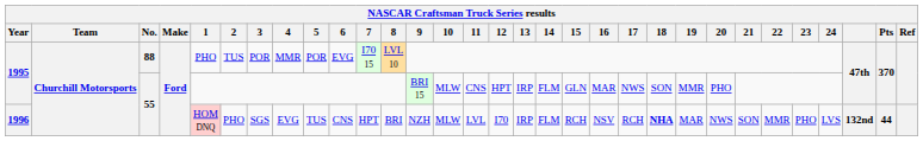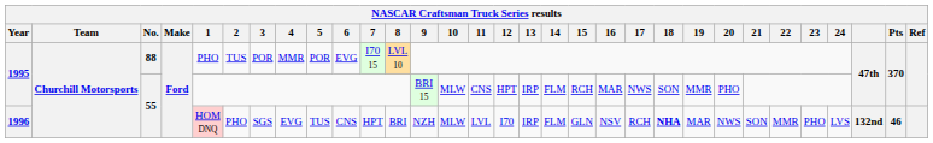1995 / 55 | 15: GLN -> RCH
1996 | 15: RCH -> GLN
1996 | Pts: 44 -> 46
